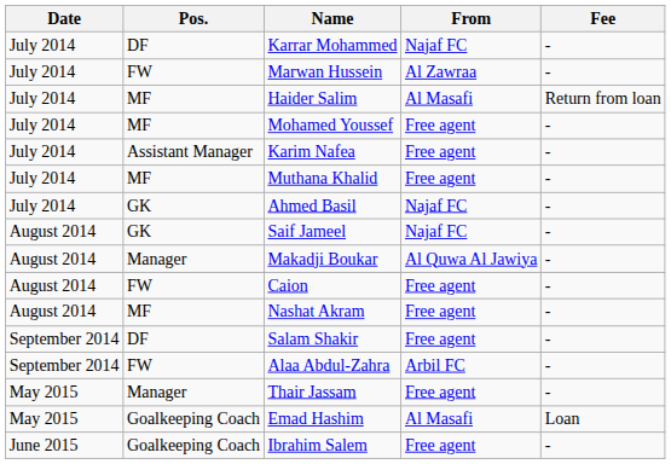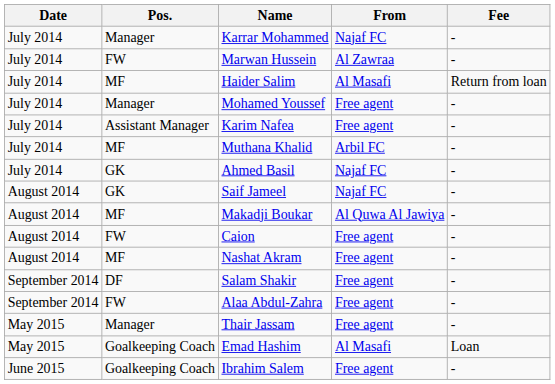Karrar Mohammed | Pos.: DF -> Manager
Mohamed Youssef | Pos.: MF -> Manager
Muthana Khalid | From: Free agent -> Arbil FC
Makadji Boukar | Pos.: Manager -> MF
Alaa Abdul-Zahra | From: Arbil FC -> Free agent
